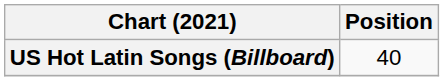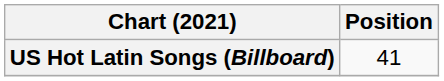US Hot Latin Songs (Billboard) | Position: 40 -> 41
